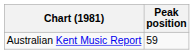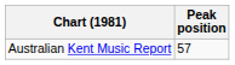Australian Kent Music Report | Peak position: 59 -> 57
